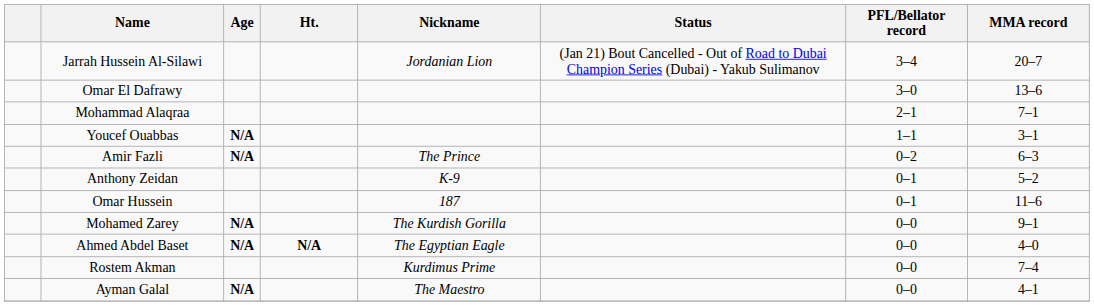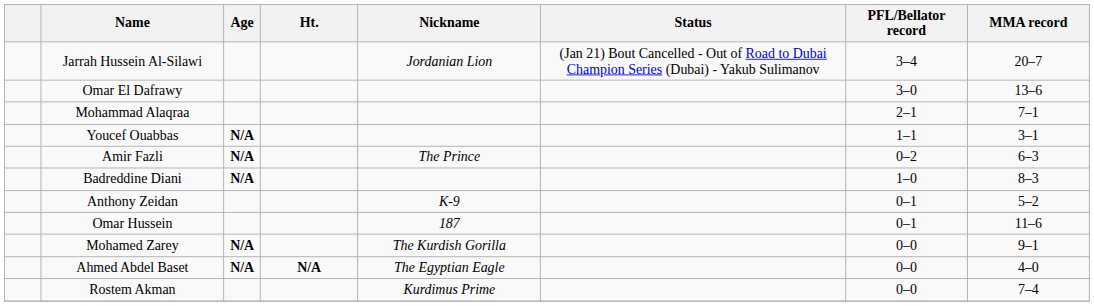+ row: Badreddine Diani | N/A | 1–0 | 8–3
- row: Ayman Galal | N/A | The Maestro | 0–0 | 4–1
